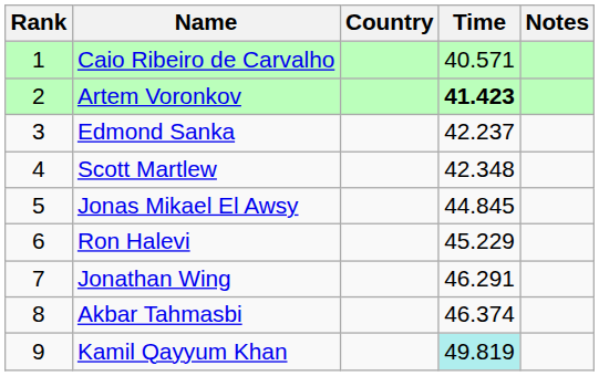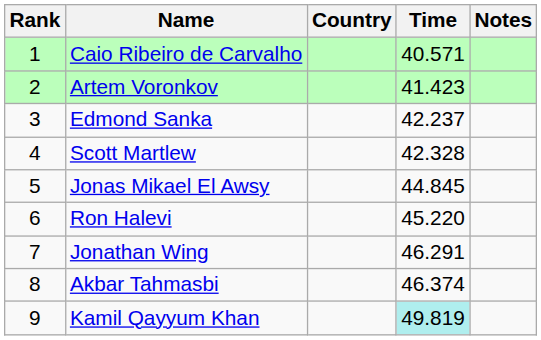Artem Voronkov | Time: bold -> normal
Scott Martlew | Time: 42.348 -> 42.328
Ron Halevi | Time: 45.229 -> 45.220
